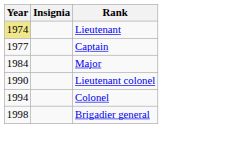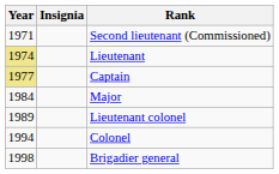+ row: 1971 | Second lieutenant (Commissioned)
Captain | Year: no background -> khaki background
Lieutenant colonel | Year: 1990 -> 1989
